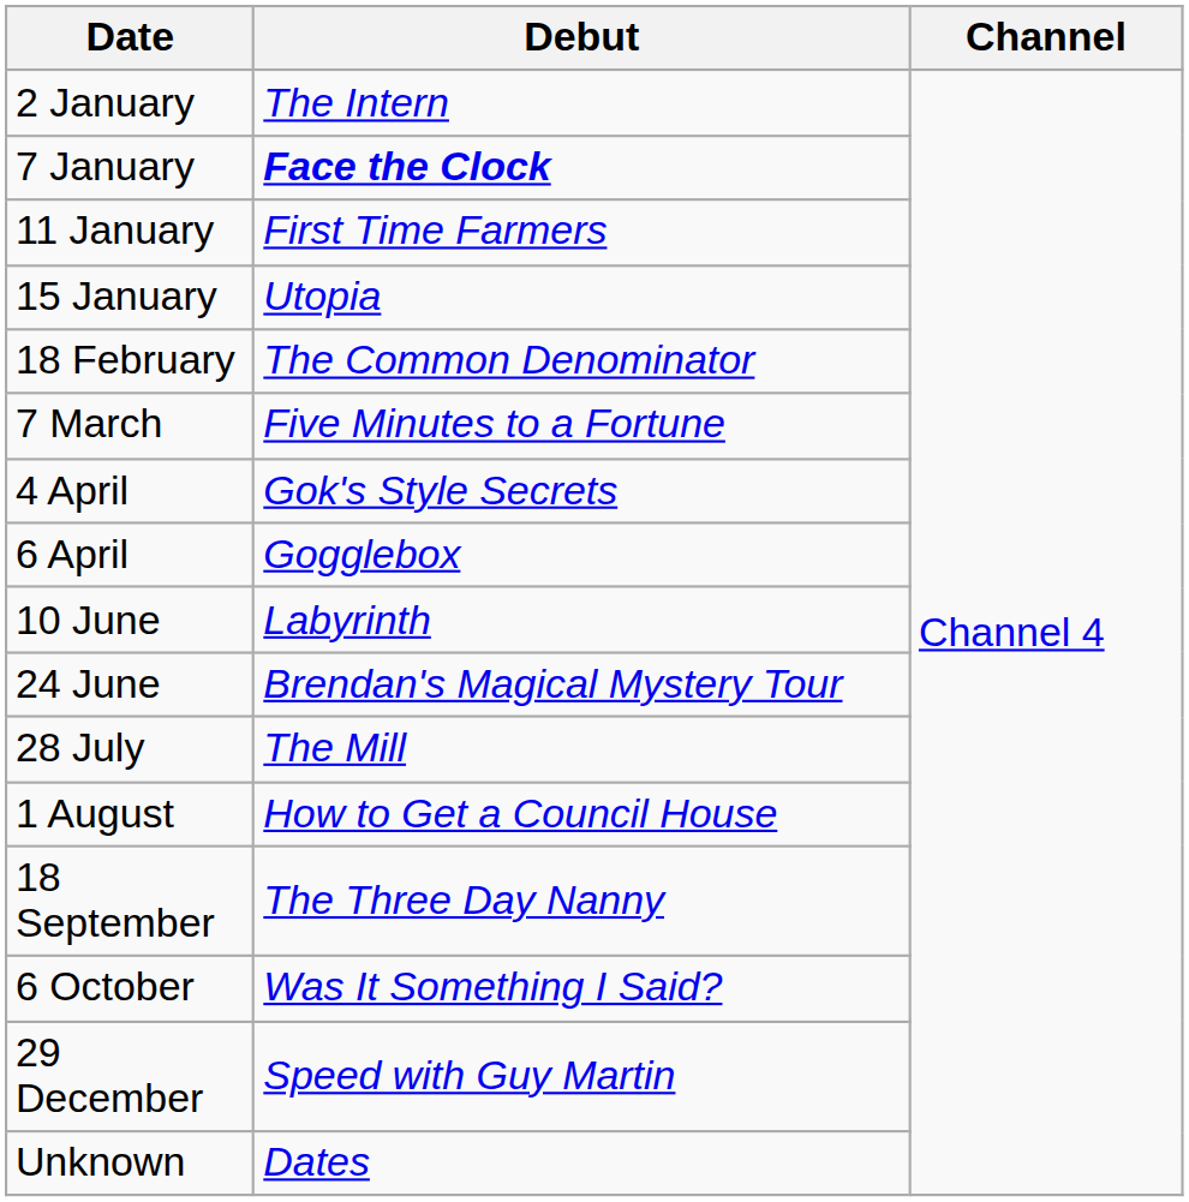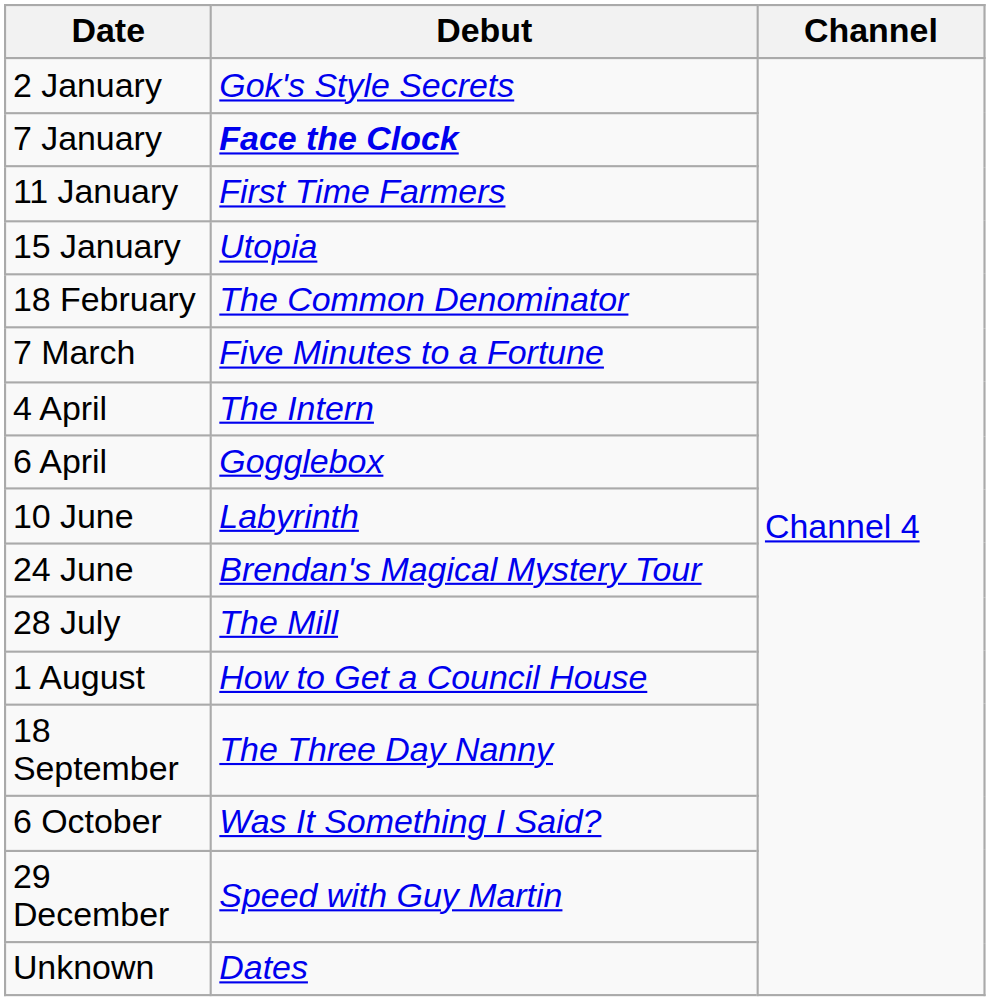2 January | Debut: The Intern -> Gok's Style Secrets
4 April | Debut: Gok's Style Secrets -> The Intern
